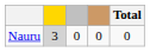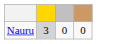- column: Total | 0
